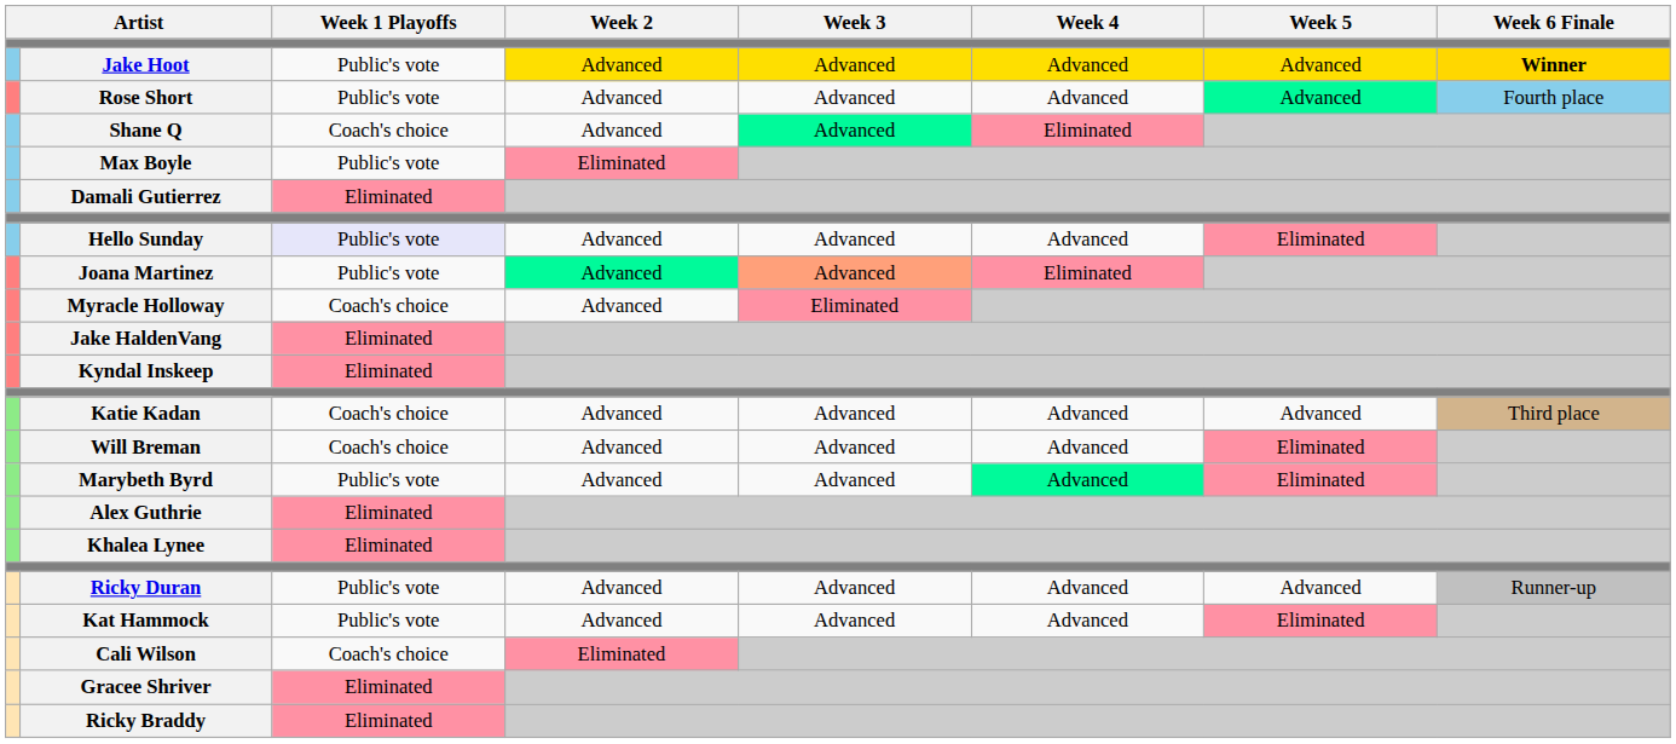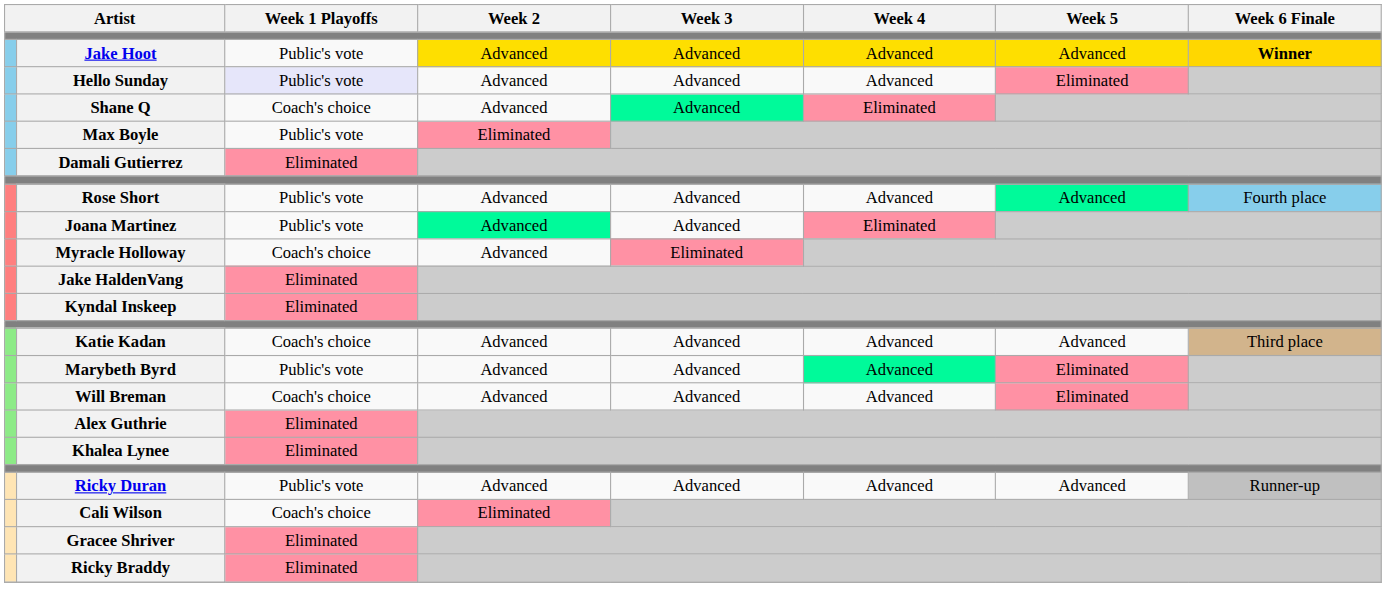rows swapped: Hello Sunday <-> Rose Short
Joana Martinez | Week 3: lightsalmon background -> no background
rows swapped: Will Breman <-> Marybeth Byrd
- row: Kat Hammock | Public's vote | Advanced | Advanced | Advanced | Eliminated
